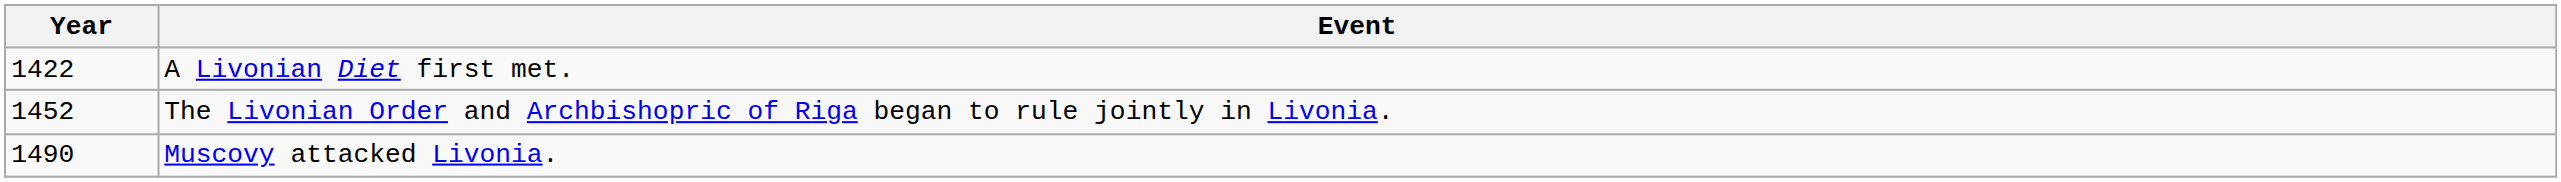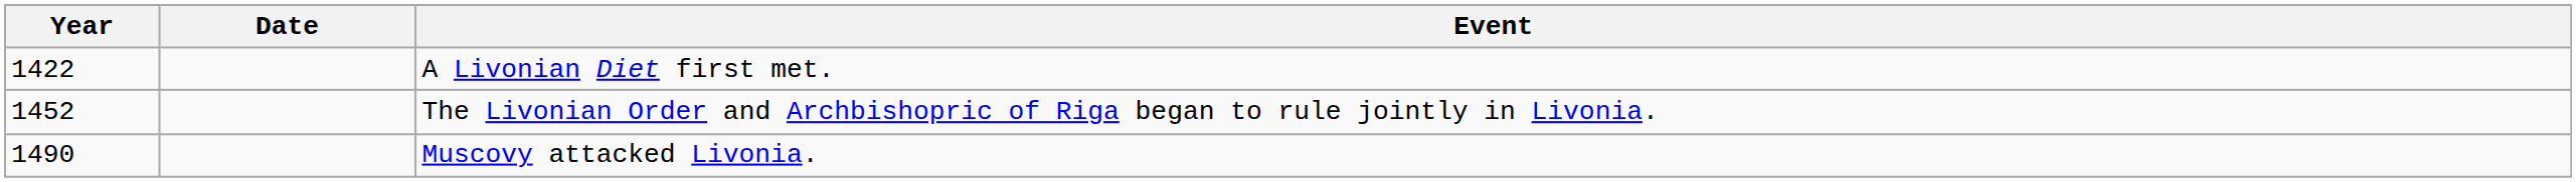+ column: Date
